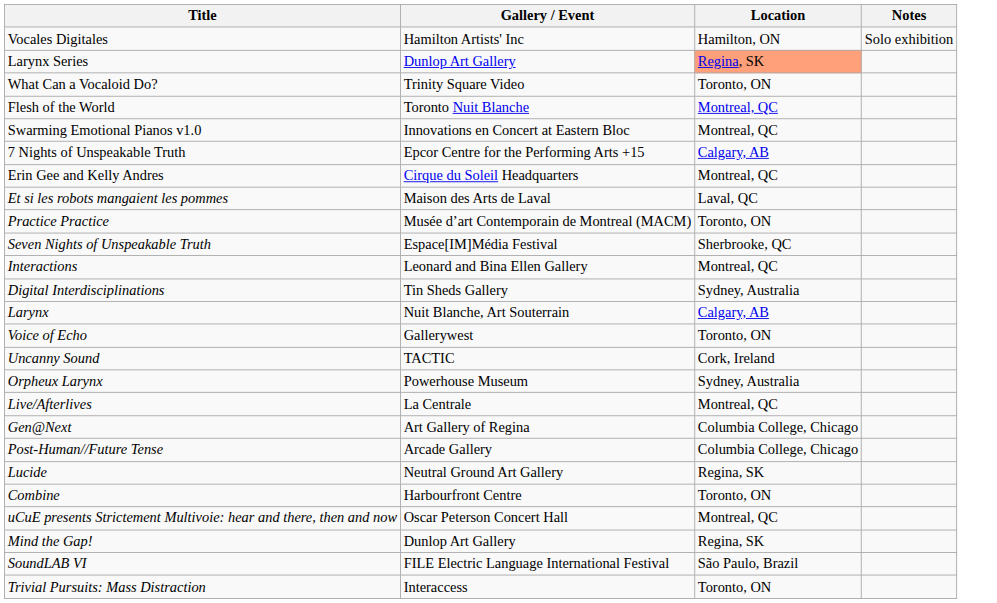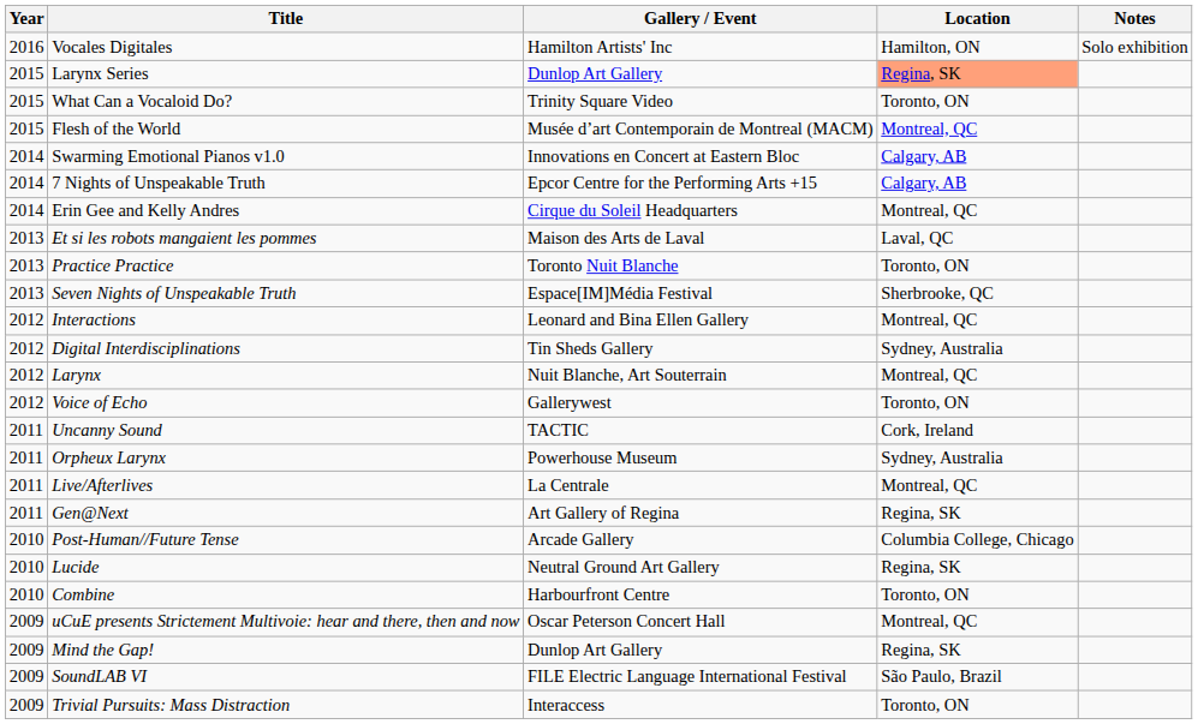+ column: Year | 2016 | 2015 | 2015 | 2015 | 2014 | 2014 | 2014 | 2013 | 2013 | 2013 | 2012 | 2012 | 2012 | 2012 | 2011 | 2011 | 2011 | 2011 | 2010 | 2010 | 2010 | 2009 | 2009 | 2009 | 2009
Flesh of the World | Gallery / Event: Toronto Nuit Blanche -> Musée d’art Contemporain de Montreal (MACM)
Swarming Emotional Pianos v1.0 | Location: Montreal, QC -> Calgary, AB
Practice Practice | Gallery / Event: Musée d’art Contemporain de Montreal (MACM) -> Toronto Nuit Blanche
Larynx | Location: Calgary, AB -> Montreal, QC
Gen@Next | Location: Columbia College, Chicago -> Regina, SK
